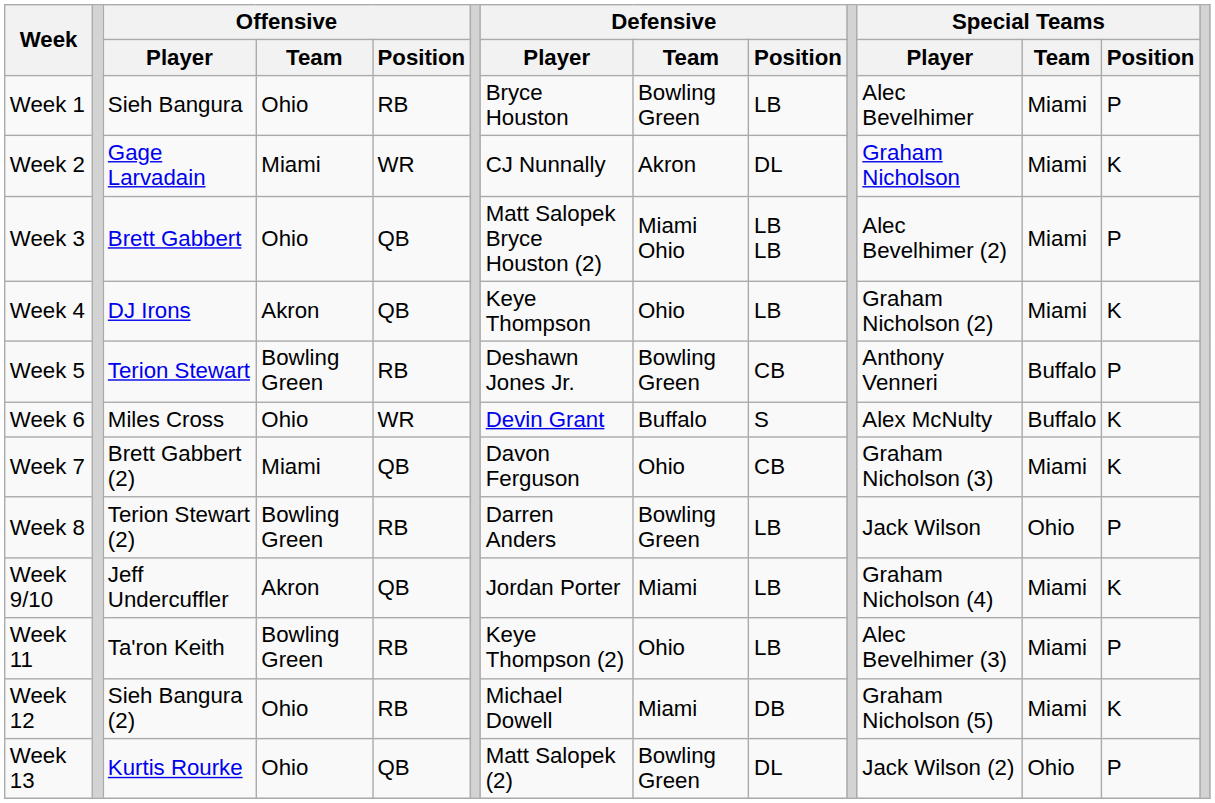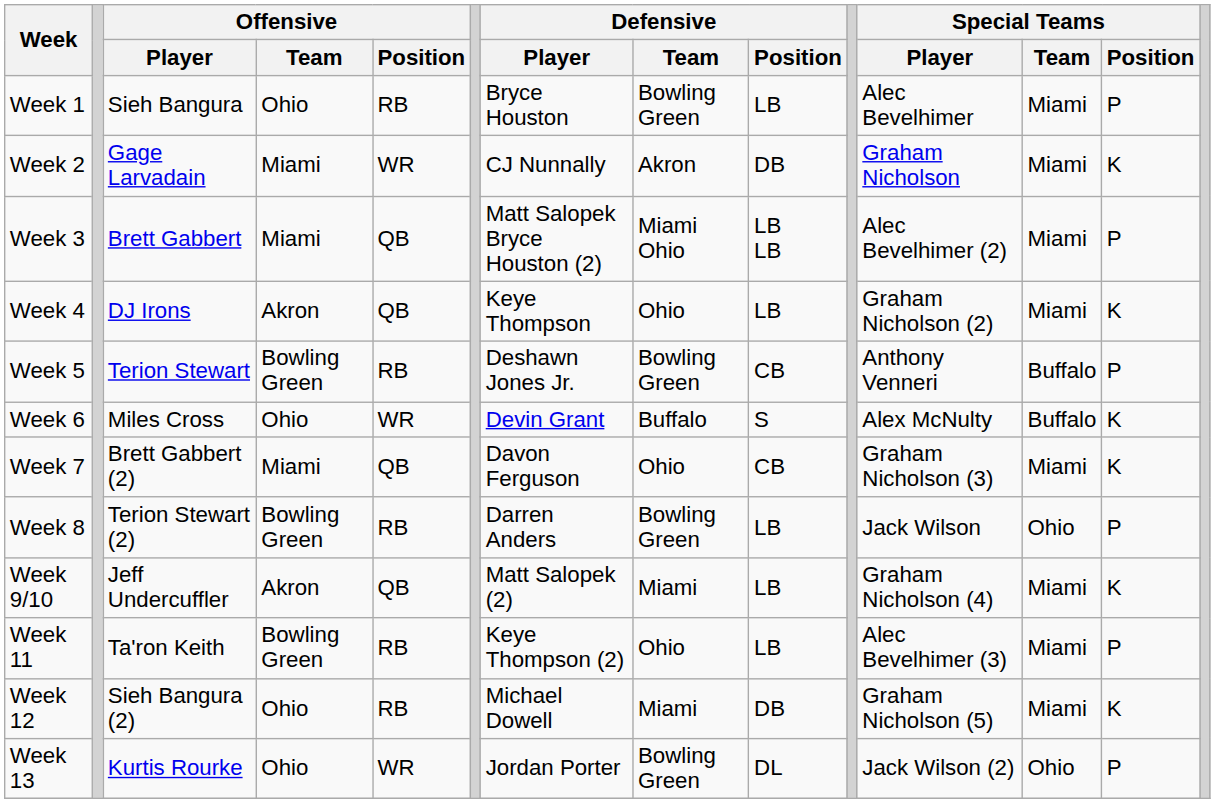Week 2 | Defensive / Position: DL -> DB
Week 3 | Offensive / Team: Ohio -> Miami
Week 9/10 | Defensive / Player: Jordan Porter -> Matt Salopek (2)
Week 13 | Offensive / Position: QB -> WR
Week 13 | Defensive / Player: Matt Salopek (2) -> Jordan Porter
